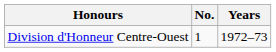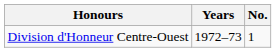columns swapped: No. <-> Years
